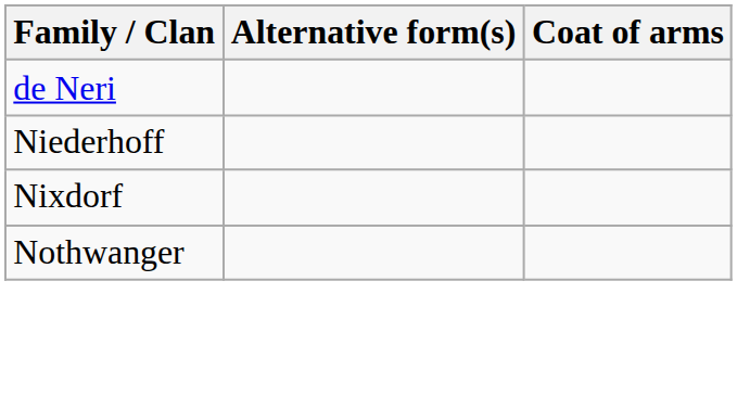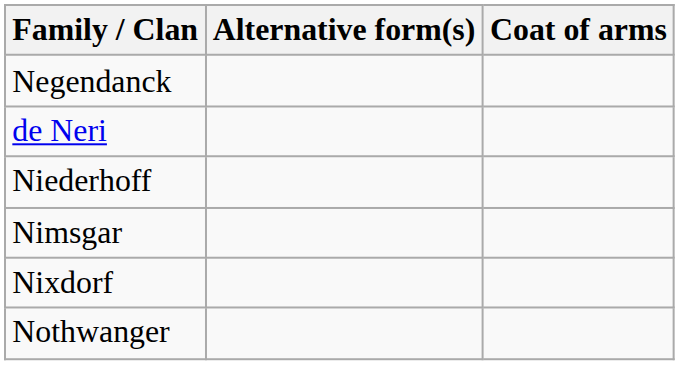+ row: Negendanck
+ row: Nimsgar
